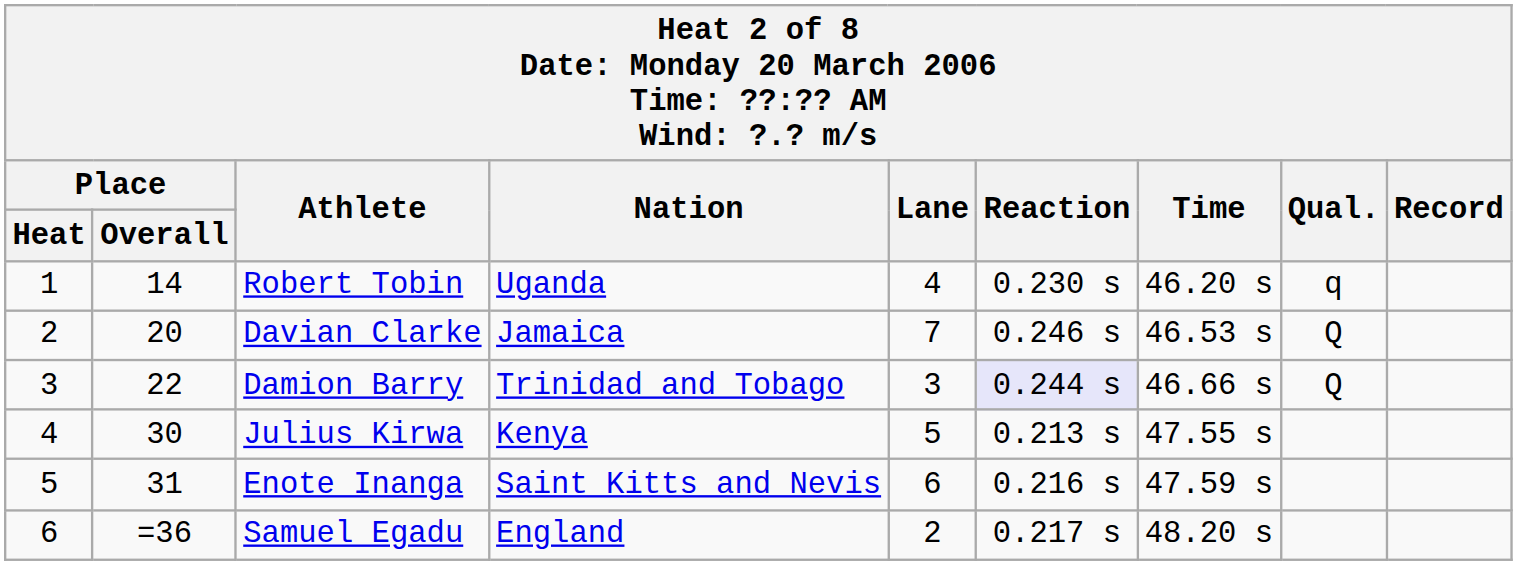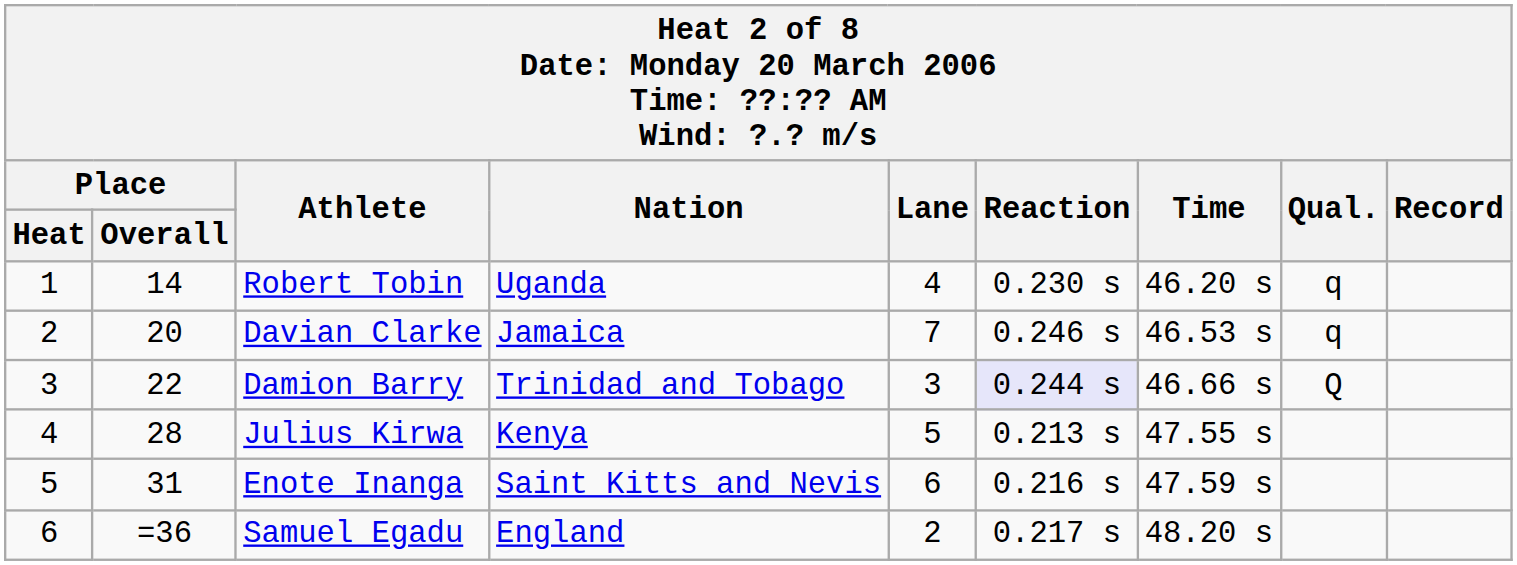Davian Clarke | Qual.: Q -> q
Julius Kirwa | Place / Overall: 30 -> 28
